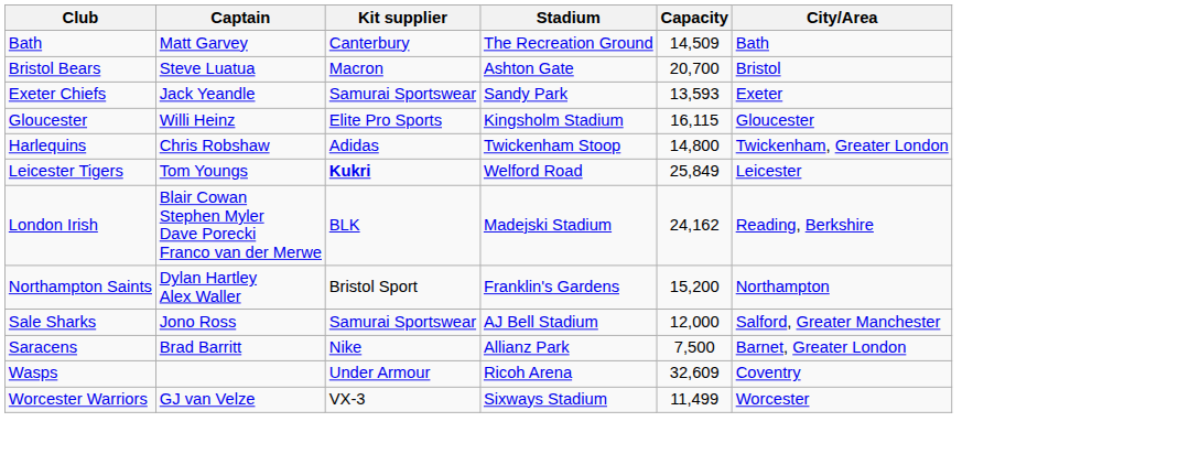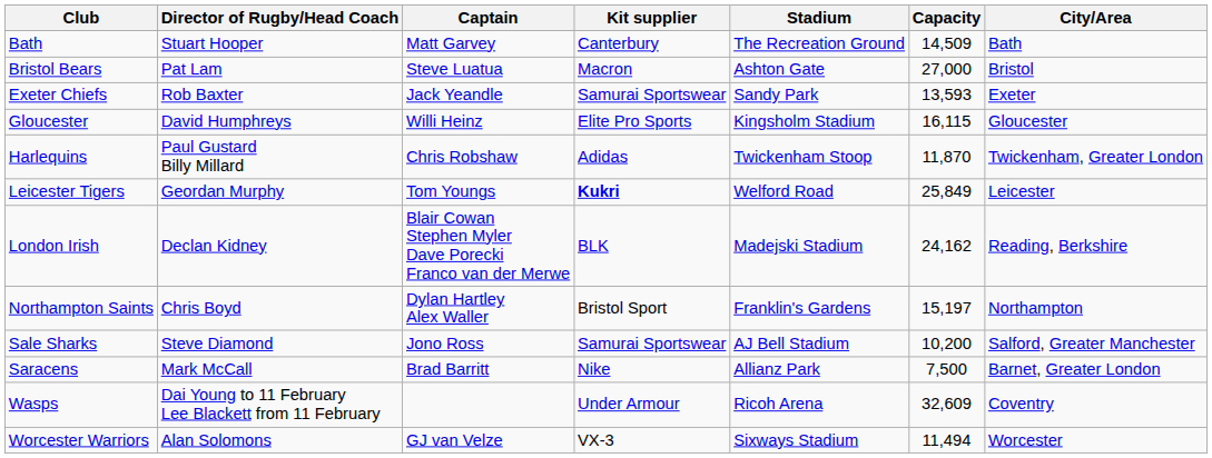+ column: Director of Rugby/Head Coach | Stuart Hooper | Pat Lam | Rob Baxter | David Humphreys | Paul Gustard Billy Millard | Geordan Murphy | Declan Kidney | Chris Boyd | Steve Diamond | Mark McCall | Dai Young to 11 February Lee Blackett from 11 February | Alan Solomons
Bristol Bears | Capacity: 20,700 -> 27,000
Harlequins | Capacity: 14,800 -> 11,870
Northampton Saints | Capacity: 15,200 -> 15,197
Sale Sharks | Capacity: 12,000 -> 10,200
Worcester Warriors | Capacity: 11,499 -> 11,494
